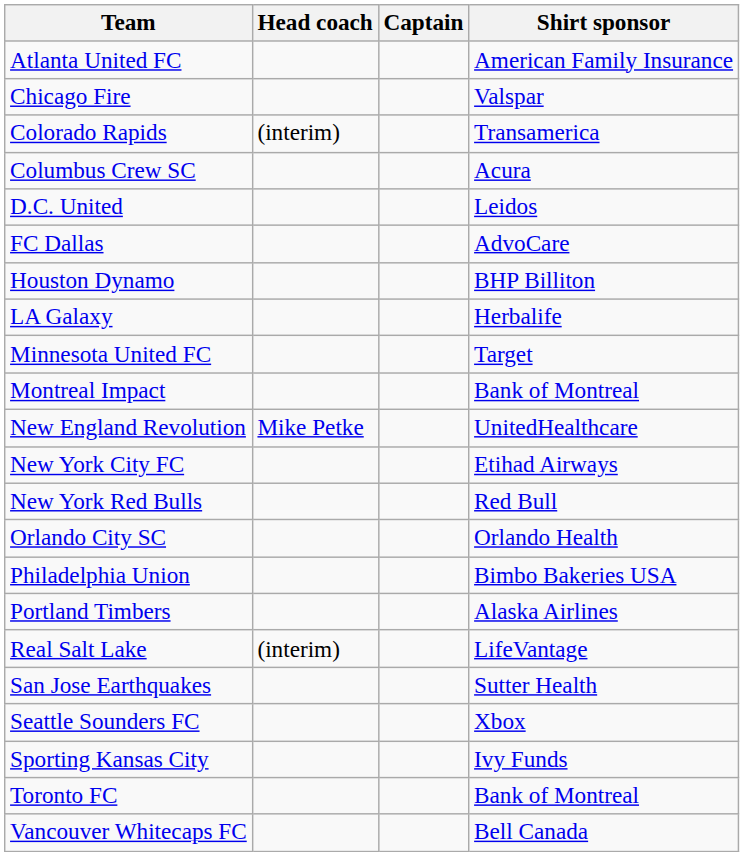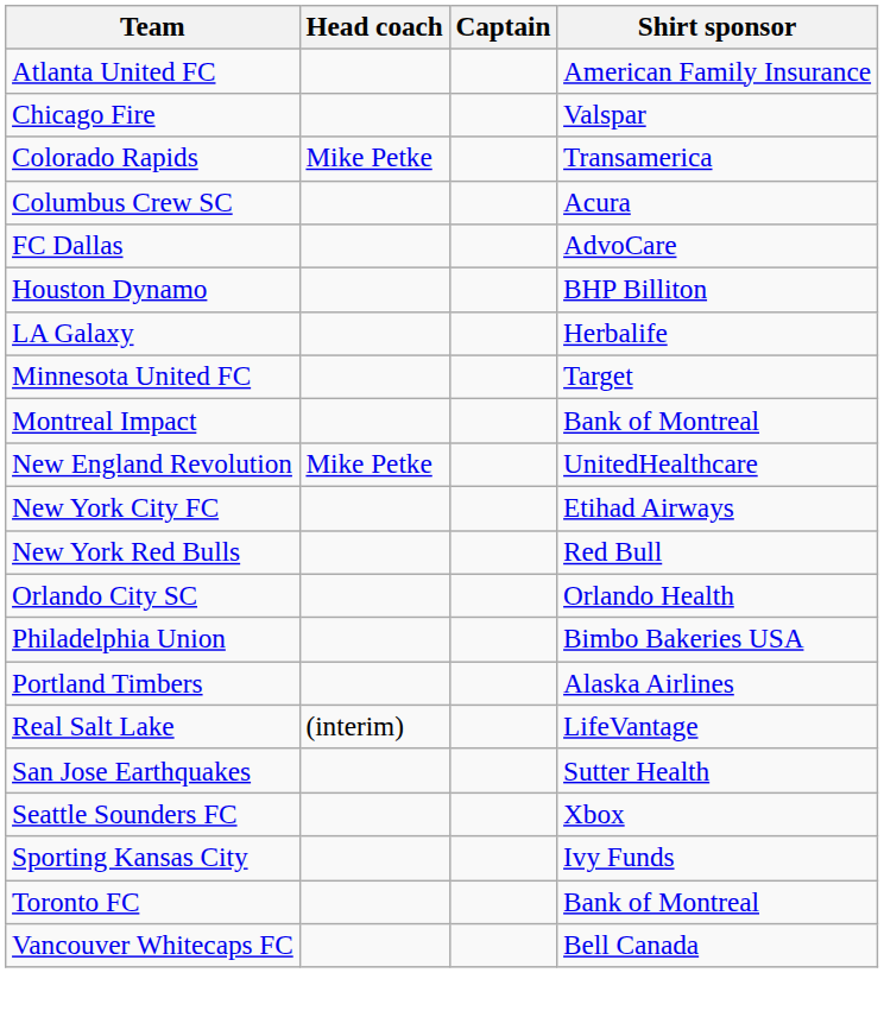Colorado Rapids | Head coach: (interim) -> Mike Petke
- row: D.C. United | Leidos
